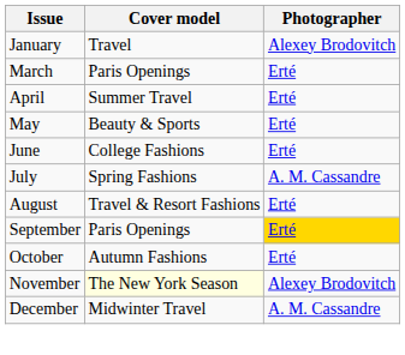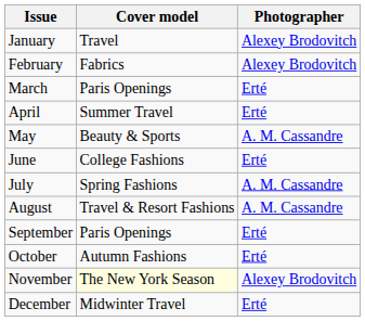+ row: February | Fabrics | Alexey Brodovitch
May | Photographer: Erté -> A. M. Cassandre
August | Photographer: Erté -> A. M. Cassandre
September | Photographer: gold background -> no background
December | Photographer: A. M. Cassandre -> Erté
